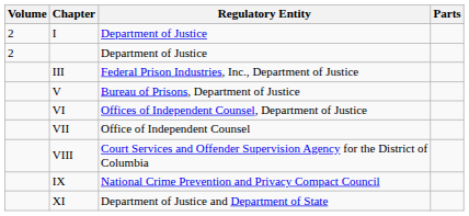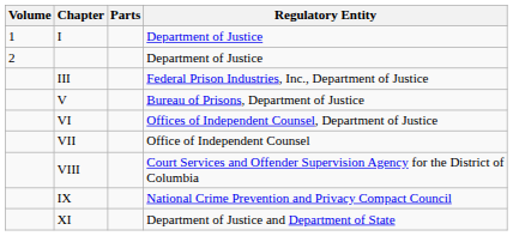columns swapped: Parts <-> Regulatory Entity
I | Volume: 2 -> 1
